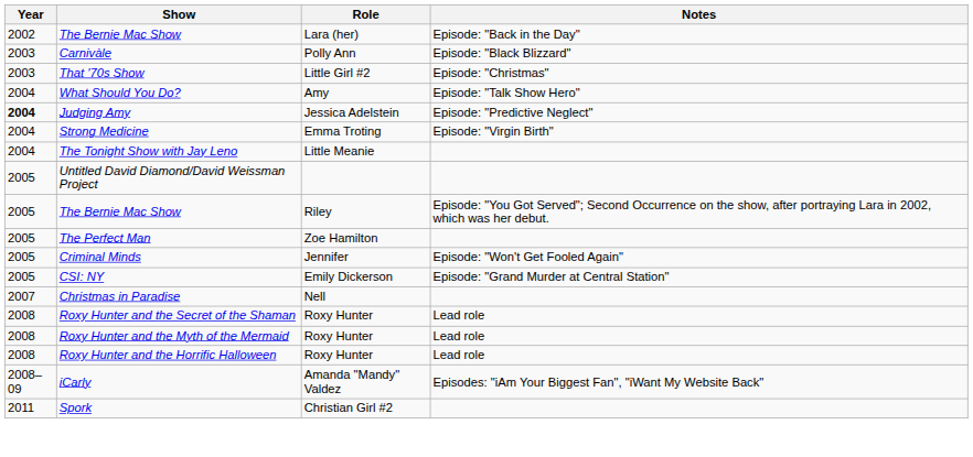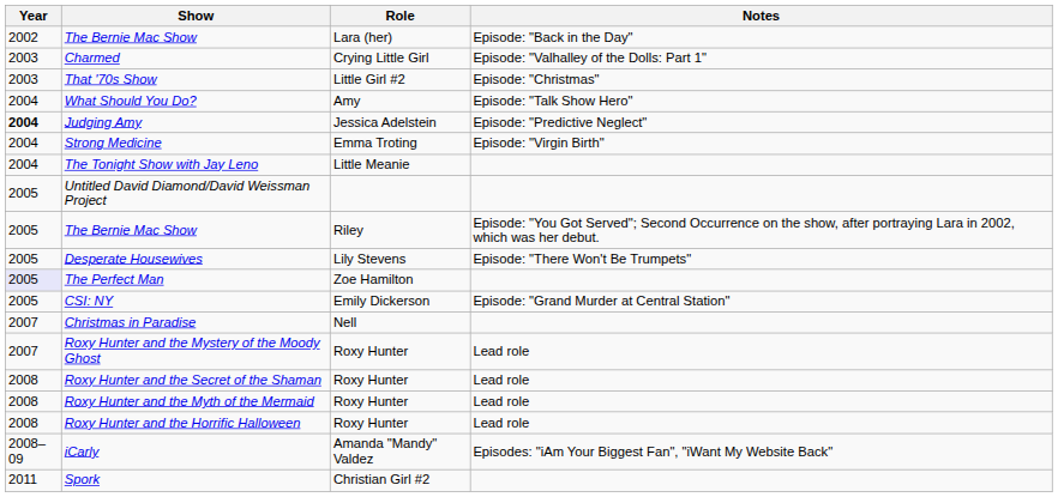+ row: 2003 | Charmed | Crying Little Girl | Episode: "Valhalley of the Dolls: Part 1"
- row: 2003 | Carnivàle | Polly Ann | Episode: "Black Blizzard"
+ row: 2005 | Desperate Housewives | Lily Stevens | Episode: "There Won't Be Trumpets"
The Perfect Man | Year: no background -> lavender background
- row: 2005 | Criminal Minds | Jennifer | Episode: "Won't Get Fooled Again"
+ row: 2007 | Roxy Hunter and the Mystery of the Moody Ghost | Roxy Hunter | Lead role
